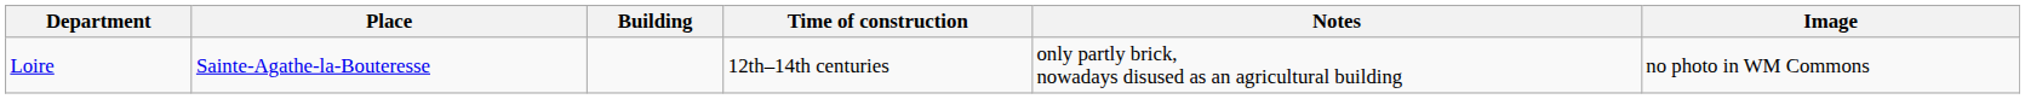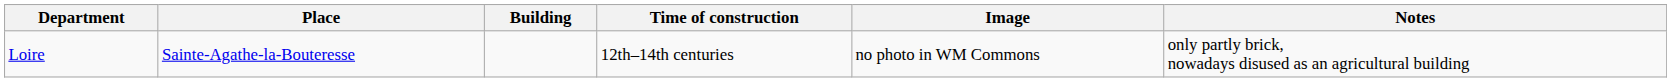columns swapped: Notes <-> Image
